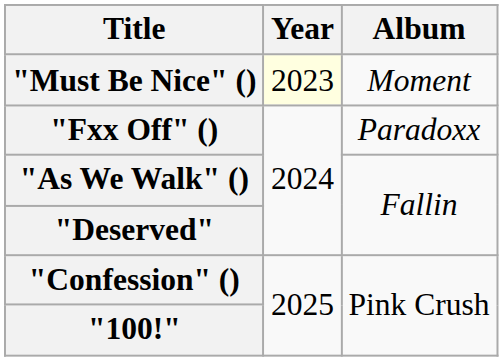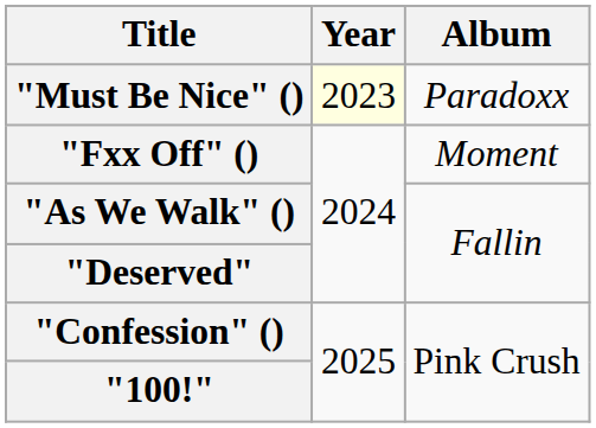"Must Be Nice" () | Album: Moment -> Paradoxx
"Fxx Off" () | Album: Paradoxx -> Moment
